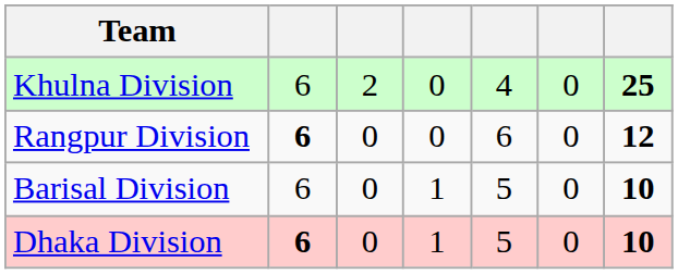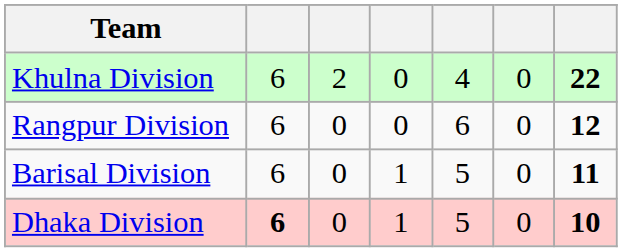Khulna Division | column 7: 25 -> 22
Rangpur Division | column 2: bold -> normal
Barisal Division | column 7: 10 -> 11
